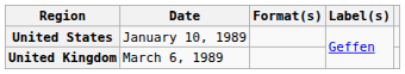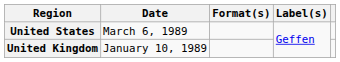United States | Date: January 10, 1989 -> March 6, 1989
United Kingdom | Date: March 6, 1989 -> January 10, 1989
